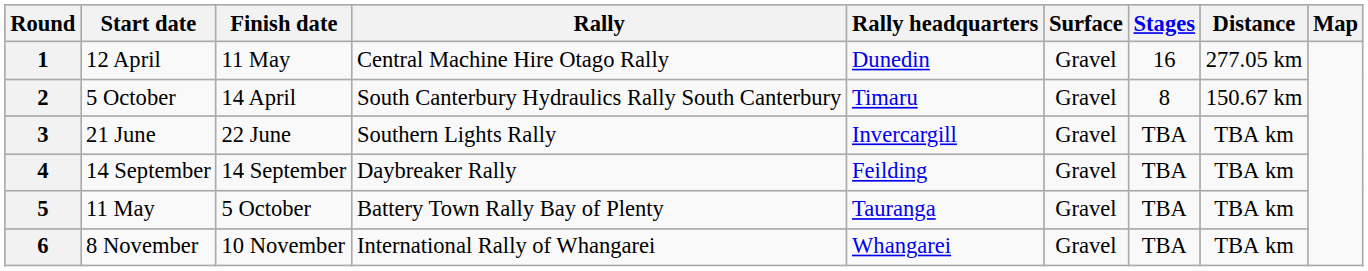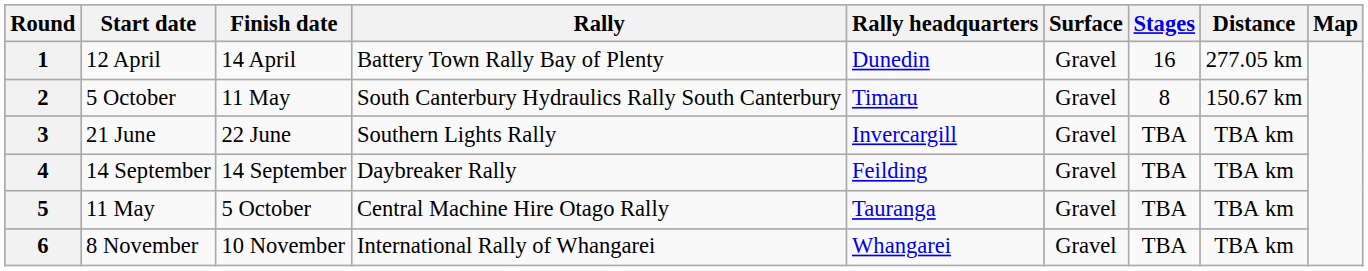1 | Finish date: 11 May -> 14 April
1 | Rally: Central Machine Hire Otago Rally -> Battery Town Rally Bay of Plenty
2 | Finish date: 14 April -> 11 May
5 | Rally: Battery Town Rally Bay of Plenty -> Central Machine Hire Otago Rally
